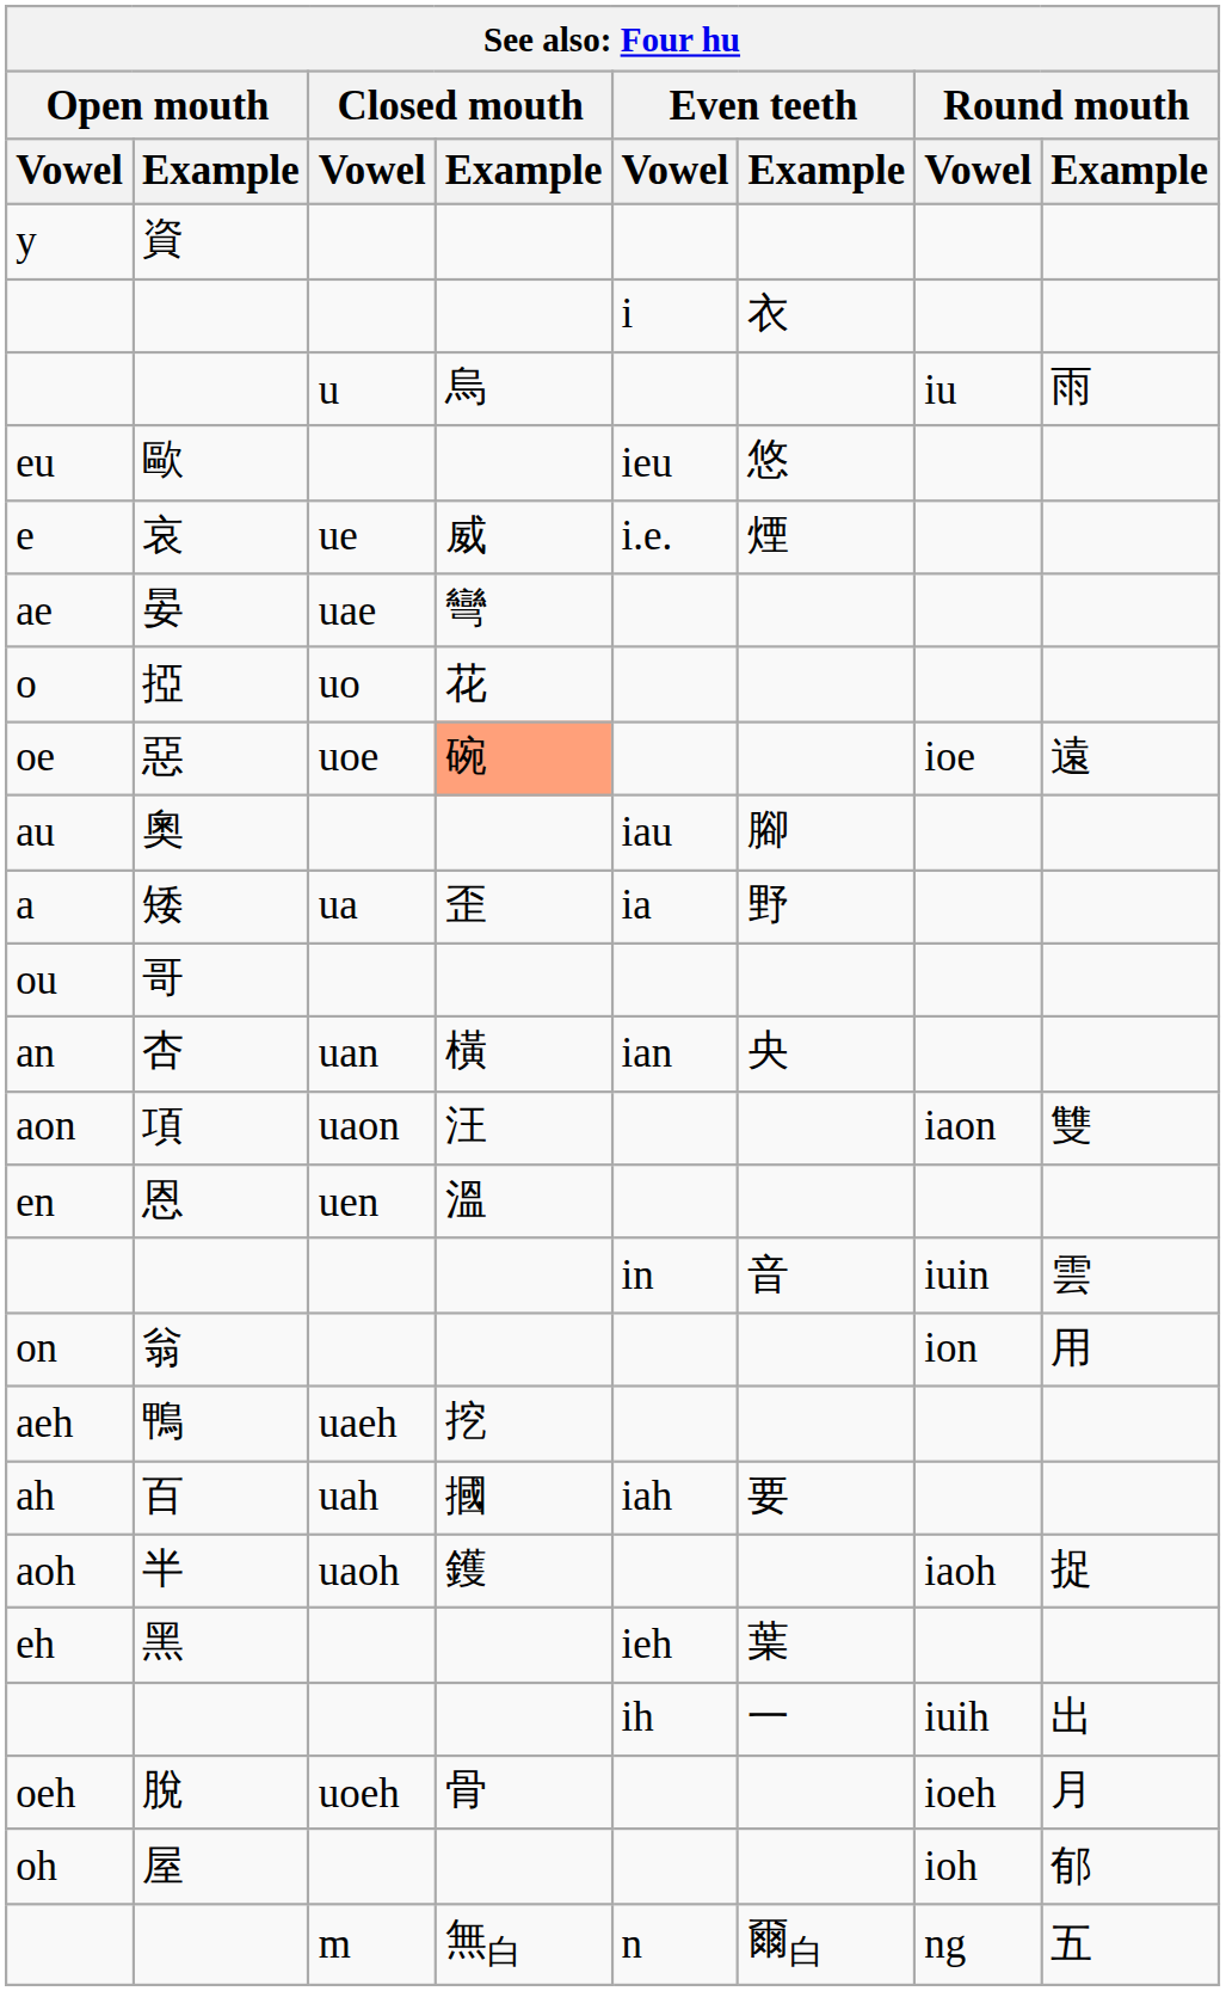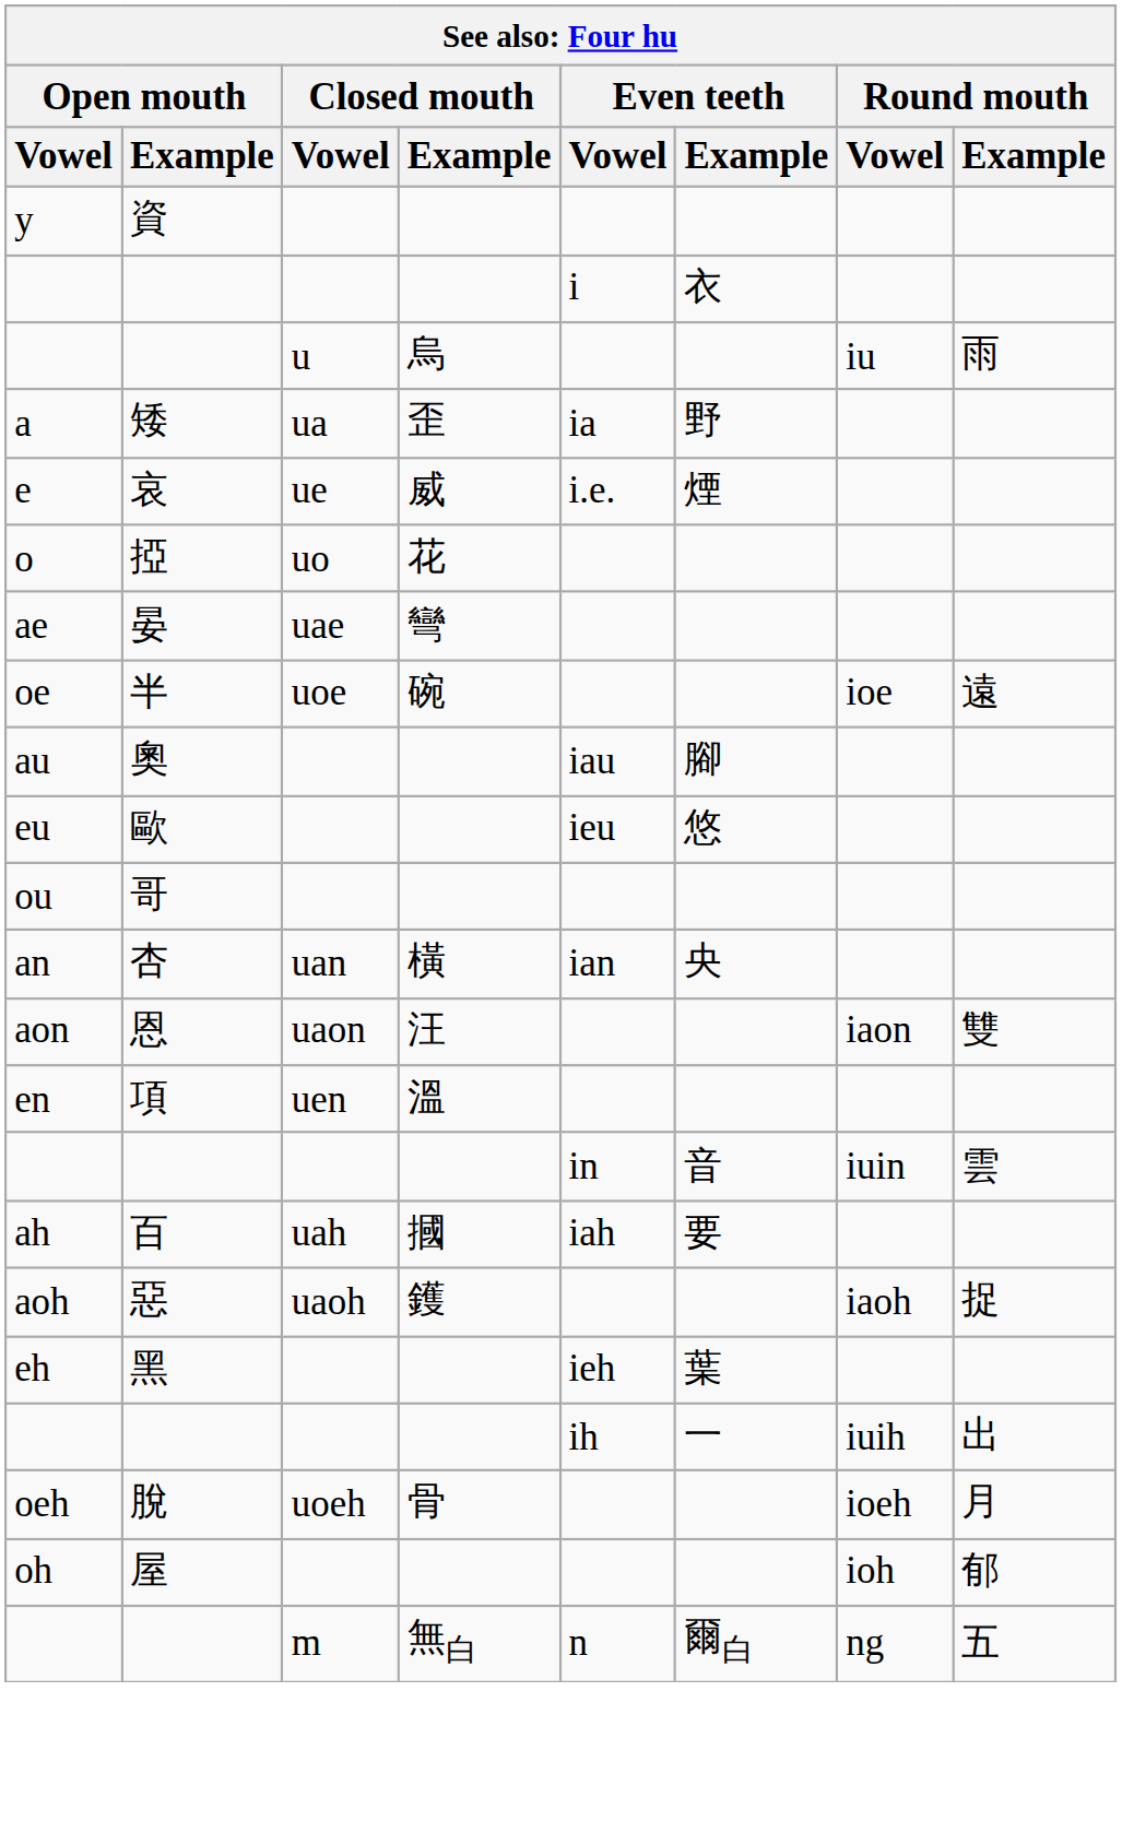rows swapped: a <-> eu
rows swapped: o <-> ae
oe | Open mouth / Example: 惡 -> 半
oe | Closed mouth / Example: lightsalmon background -> no background
aon | Open mouth / Example: 項 -> 恩
en | Open mouth / Example: 恩 -> 項
- row: on | 翁 | ion | 用
- row: aeh | 鴨 | uaeh | 挖
aoh | Open mouth / Example: 半 -> 惡
